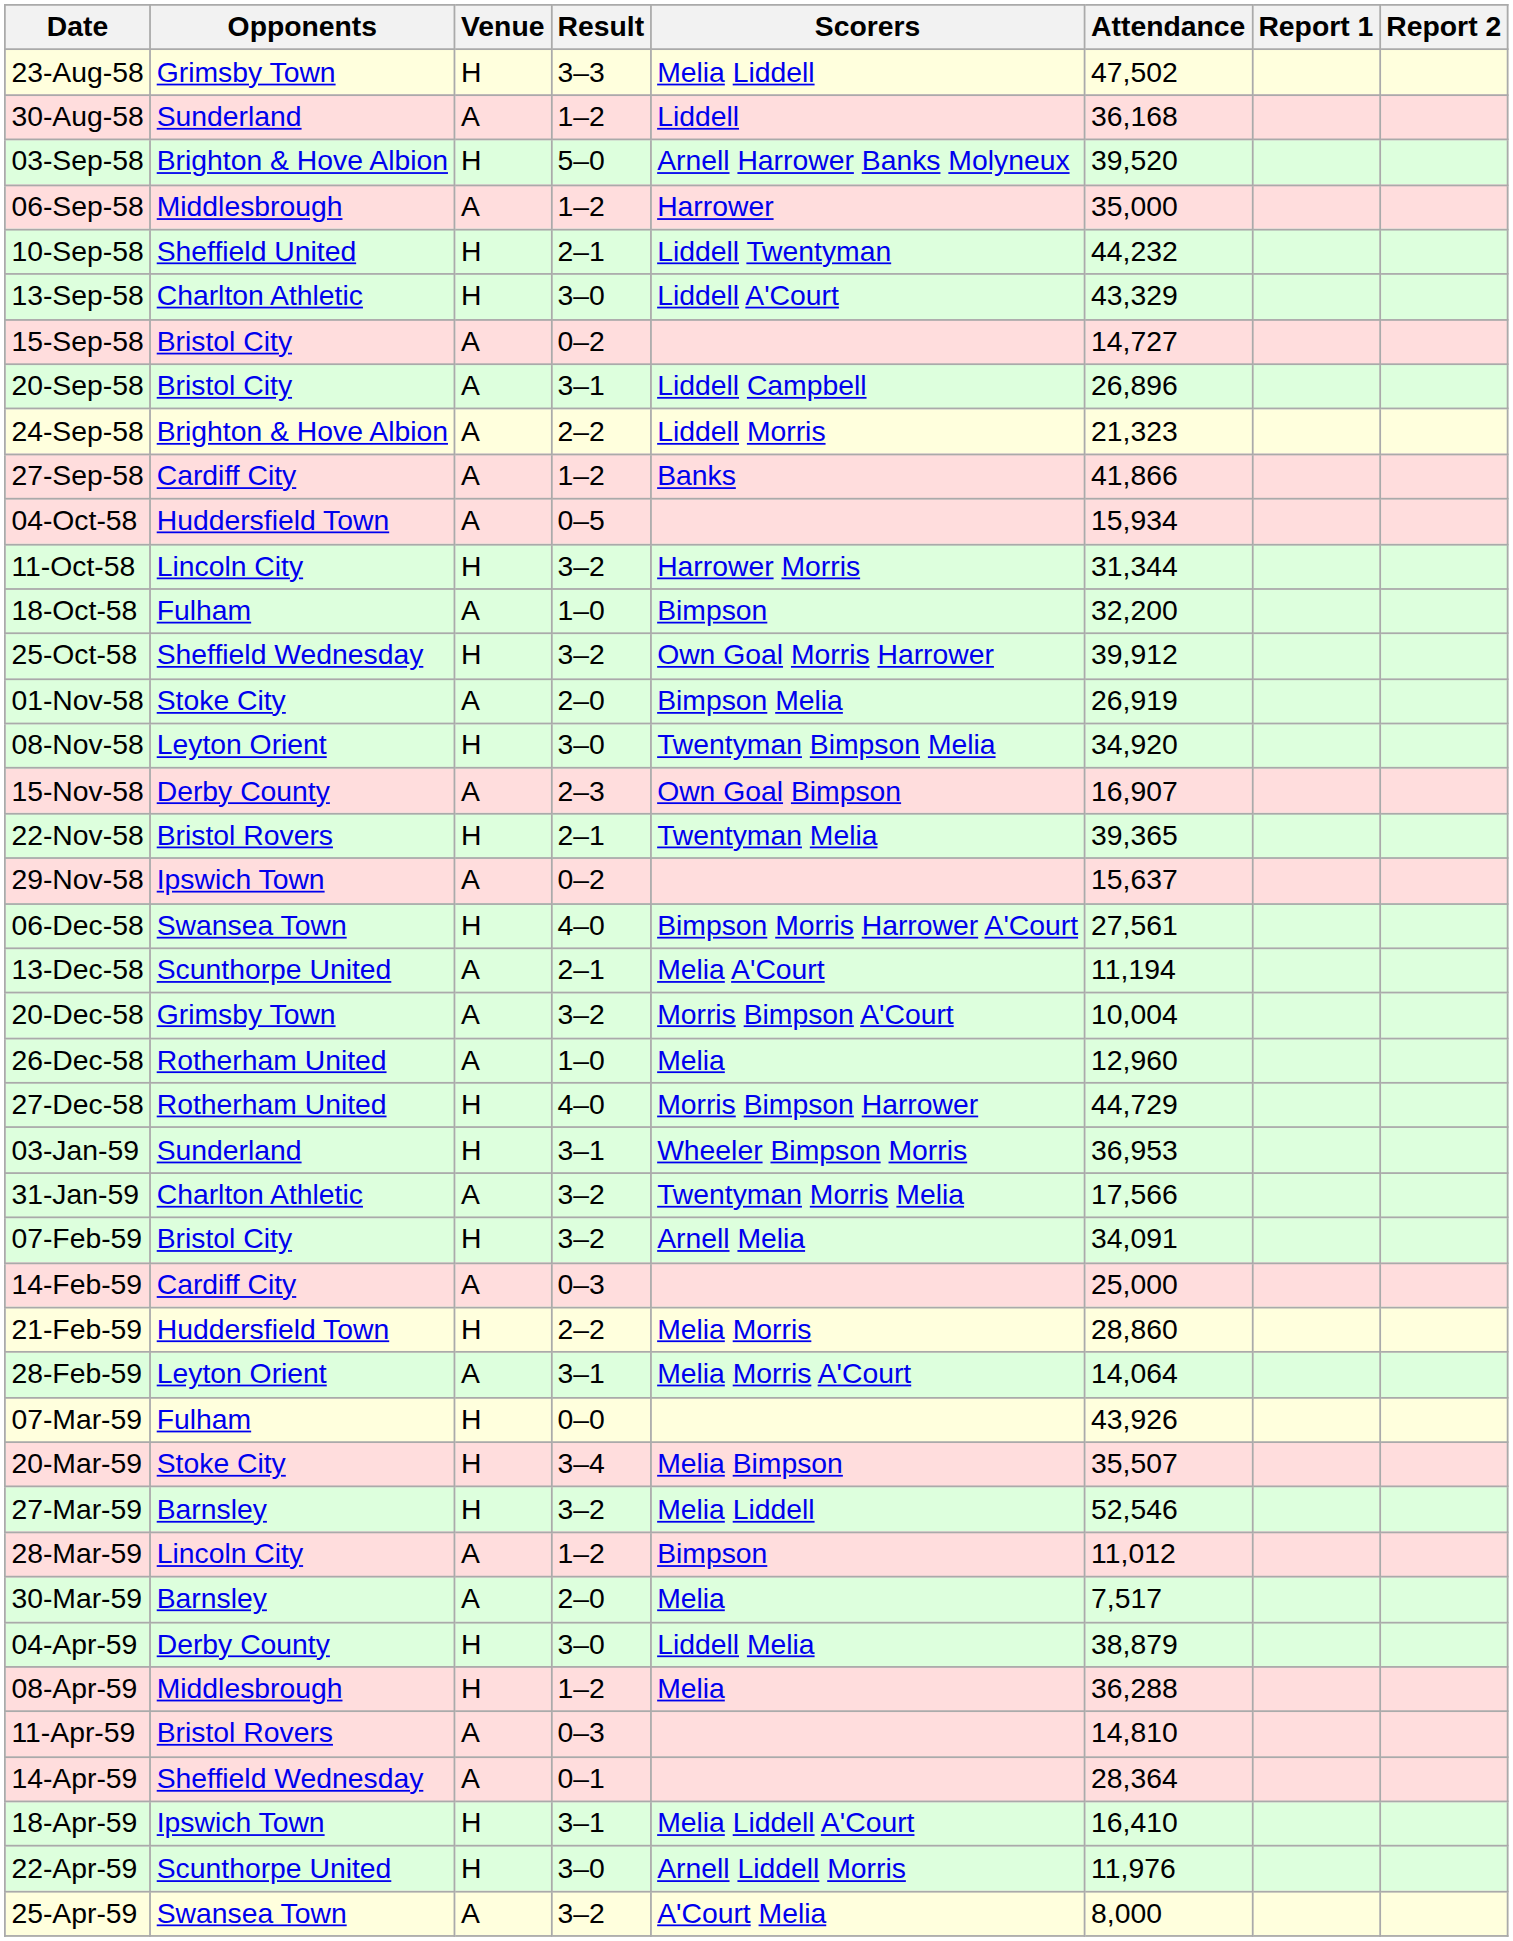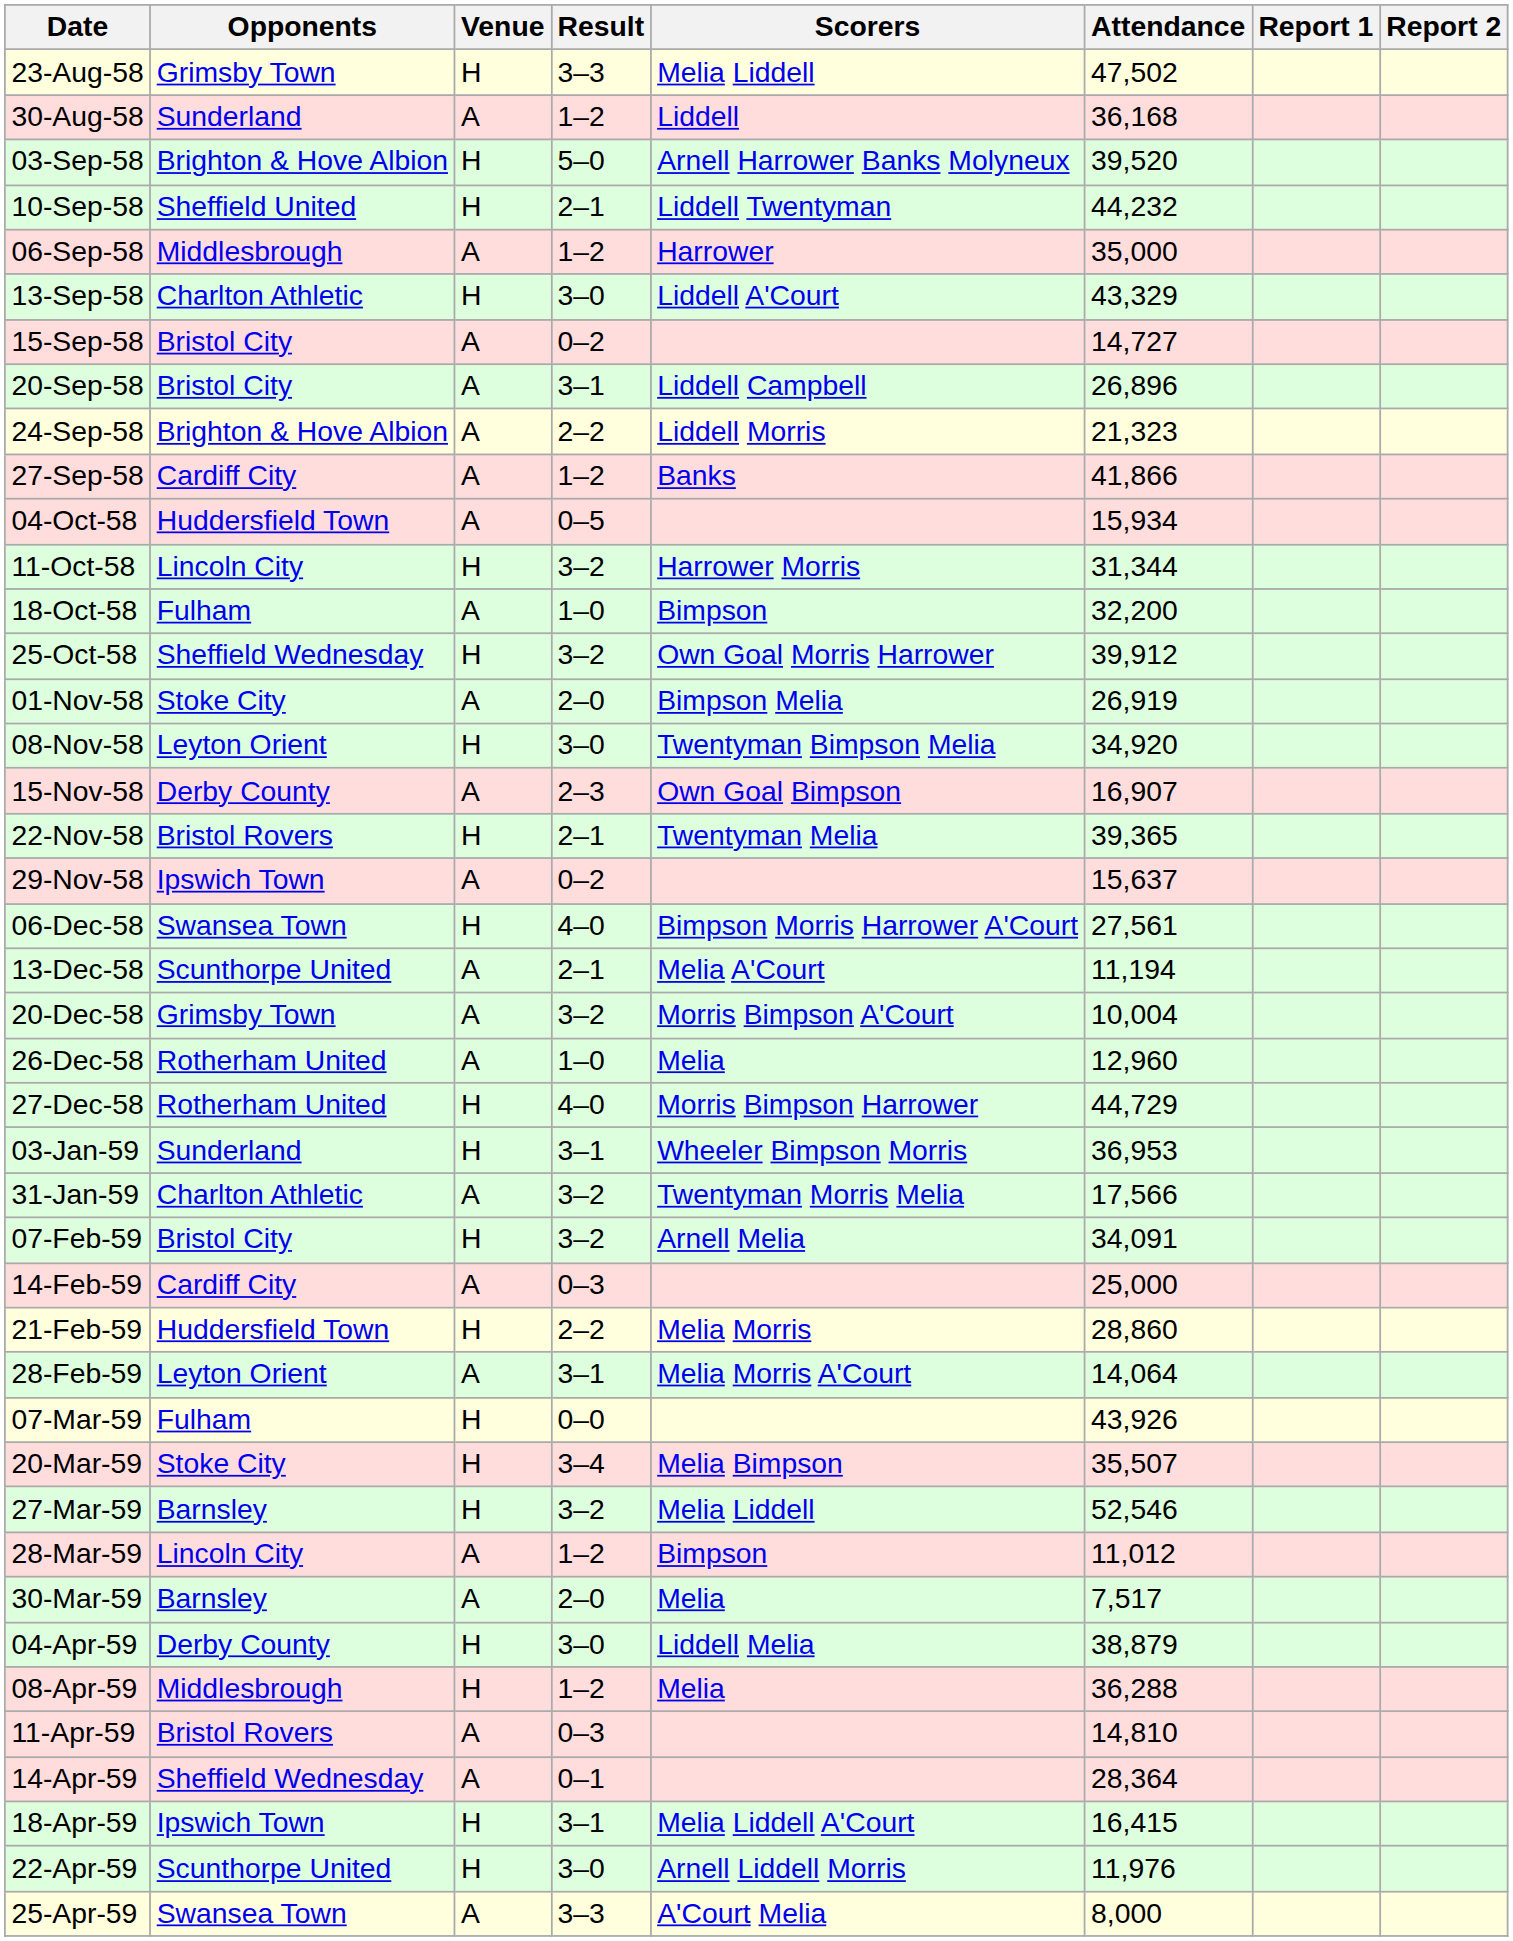rows swapped: 06-Sep-58 <-> 10-Sep-58
18-Apr-59 | Attendance: 16,410 -> 16,415
25-Apr-59 | Result: 3–2 -> 3–3
